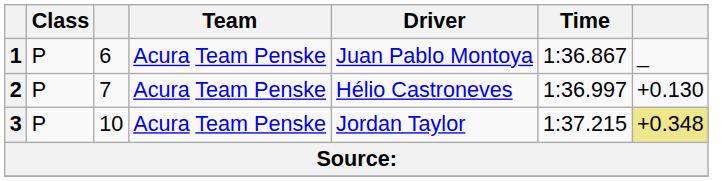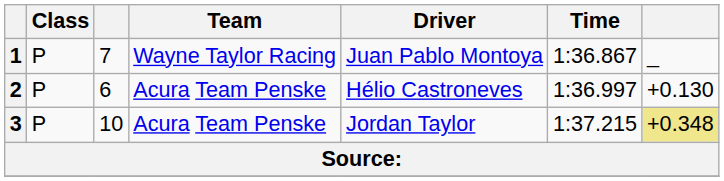1 | column 3: 6 -> 7
1 | Team: Acura Team Penske -> Wayne Taylor Racing
2 | column 3: 7 -> 6
